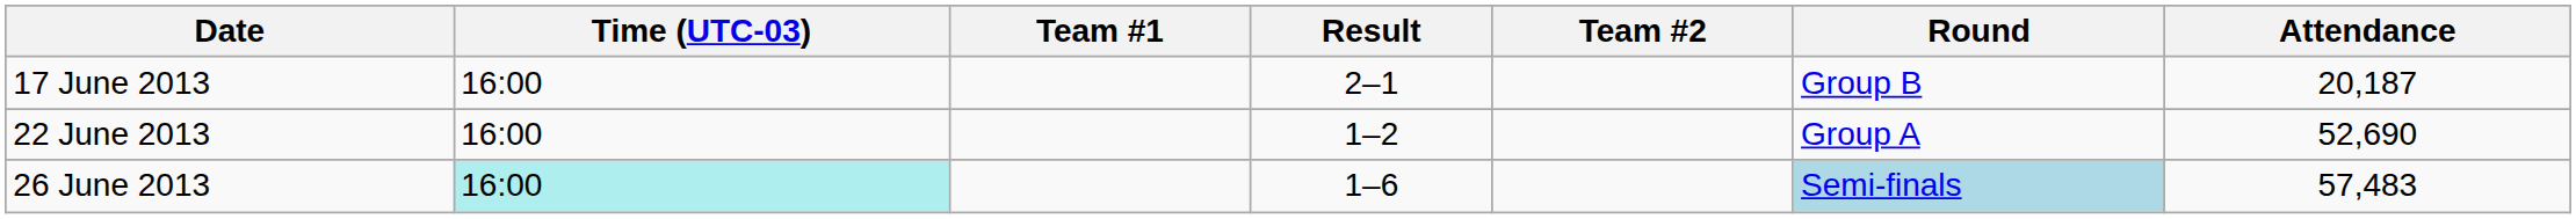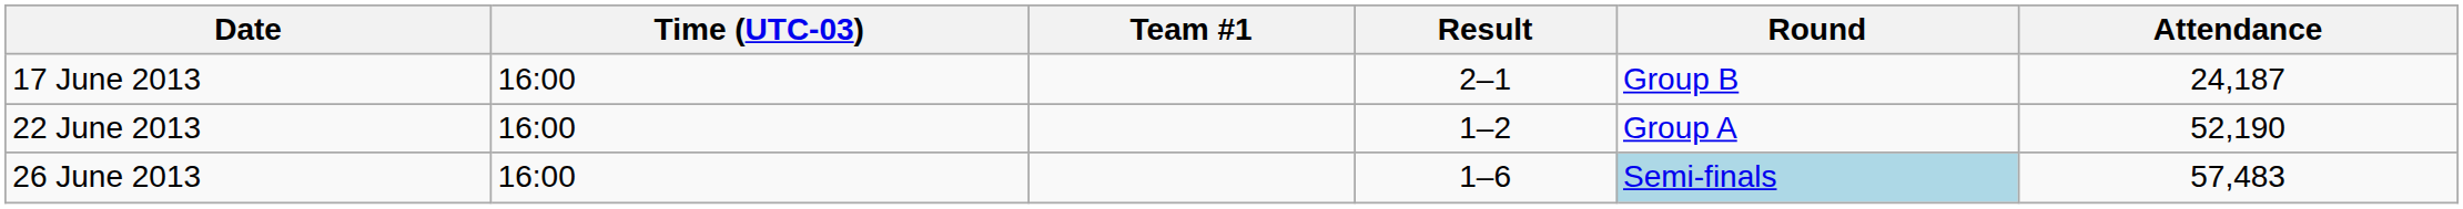- column: Team #2
17 June 2013 | Attendance: 20,187 -> 24,187
22 June 2013 | Attendance: 52,690 -> 52,190
26 June 2013 | Time (UTC-03): paleturquoise background -> no background
